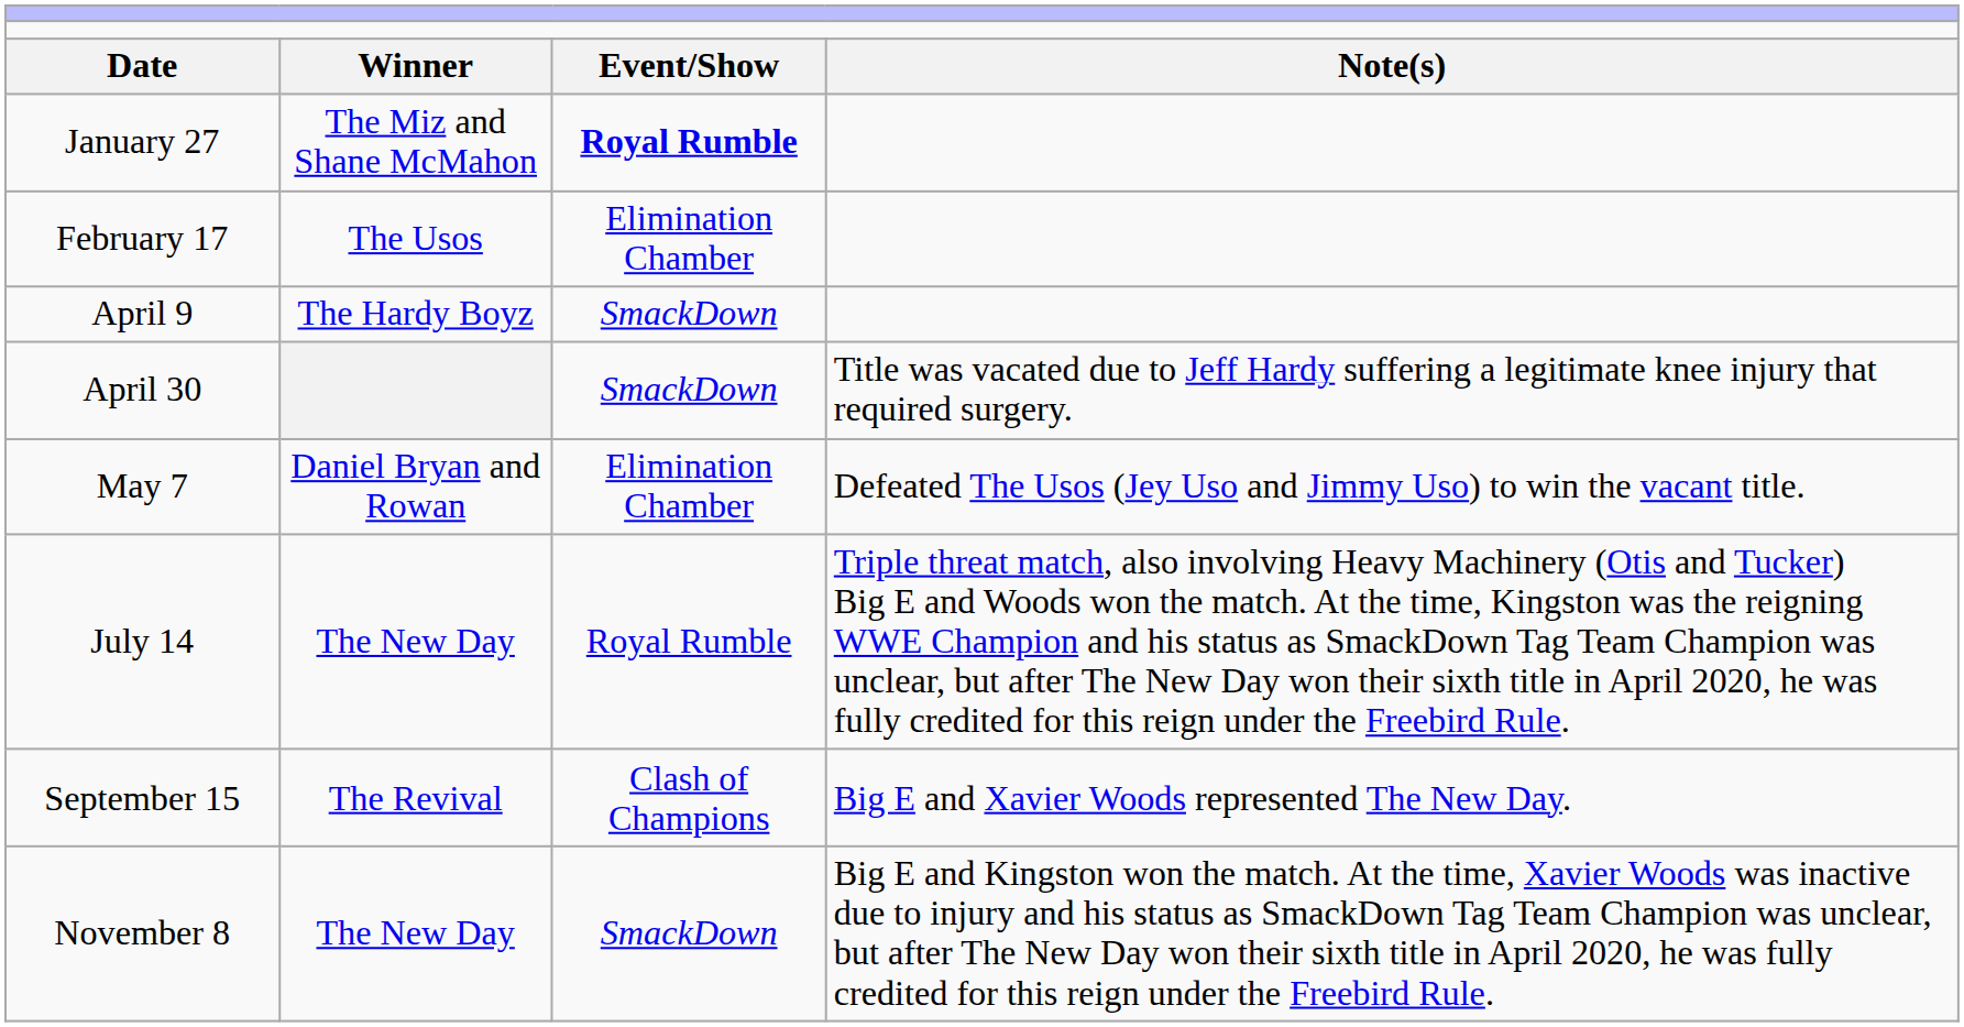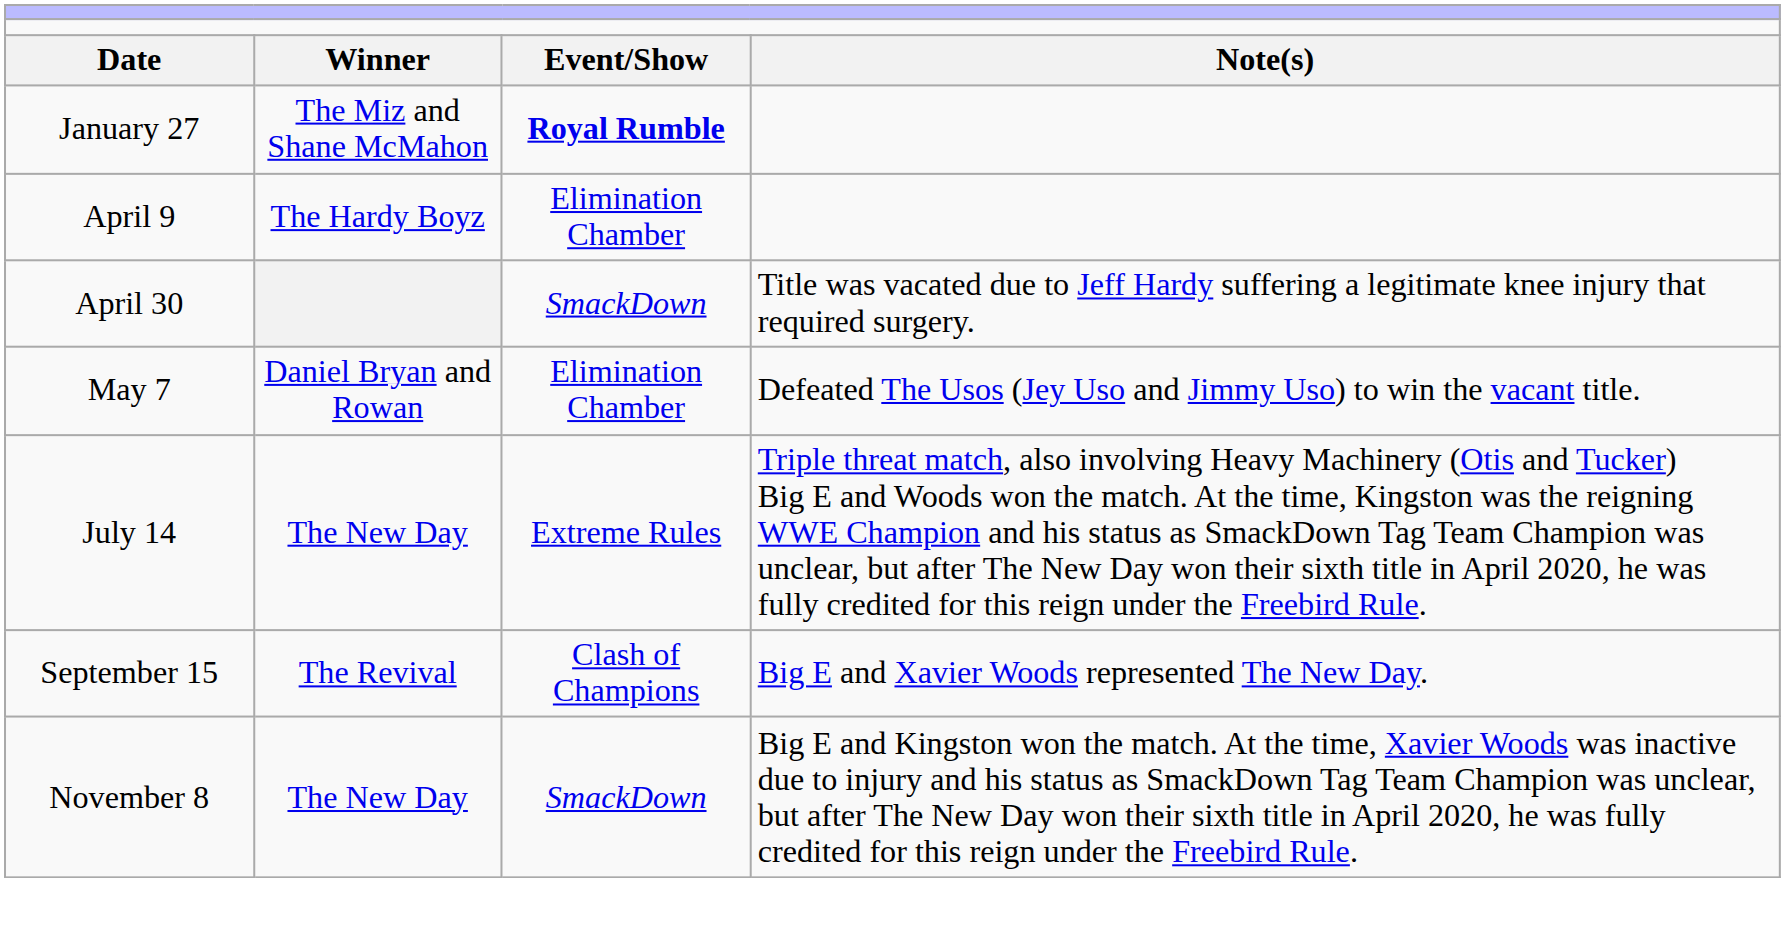- row: February 17 | The Usos | Elimination Chamber
April 9 | column 3: SmackDown -> Elimination Chamber
July 14 | column 3: Royal Rumble -> Extreme Rules
